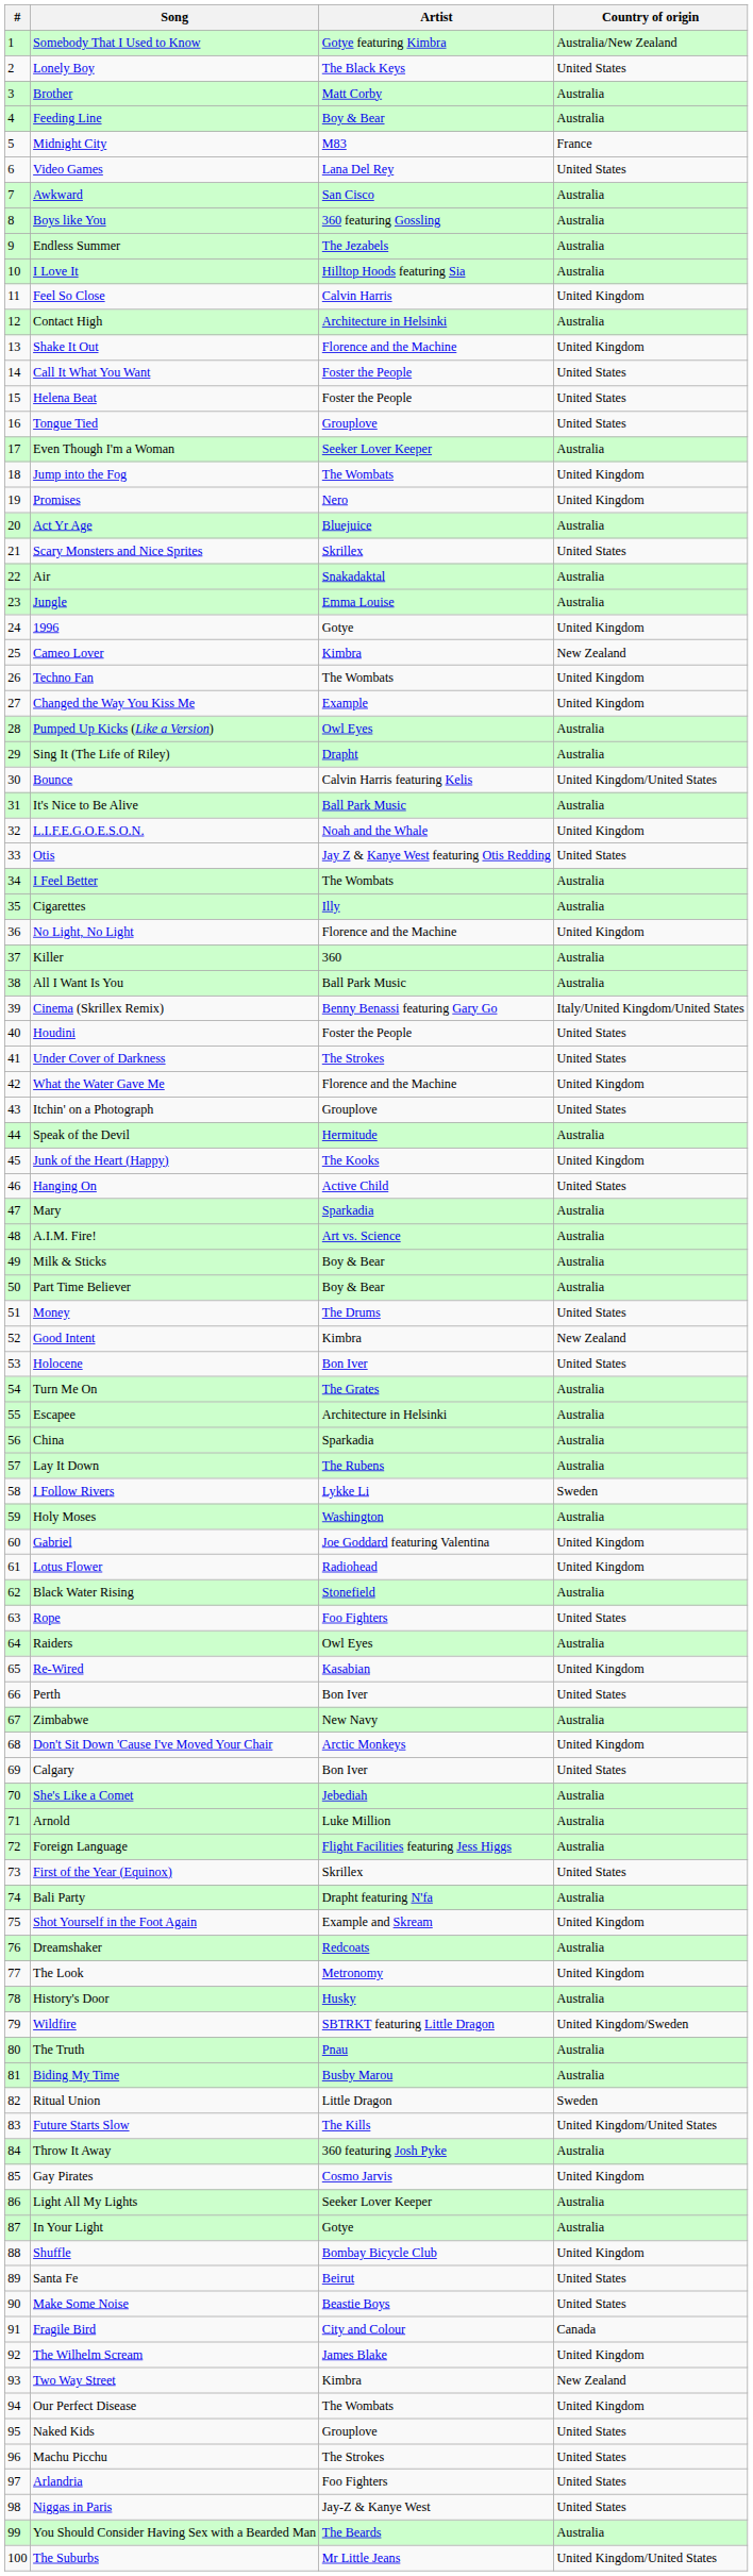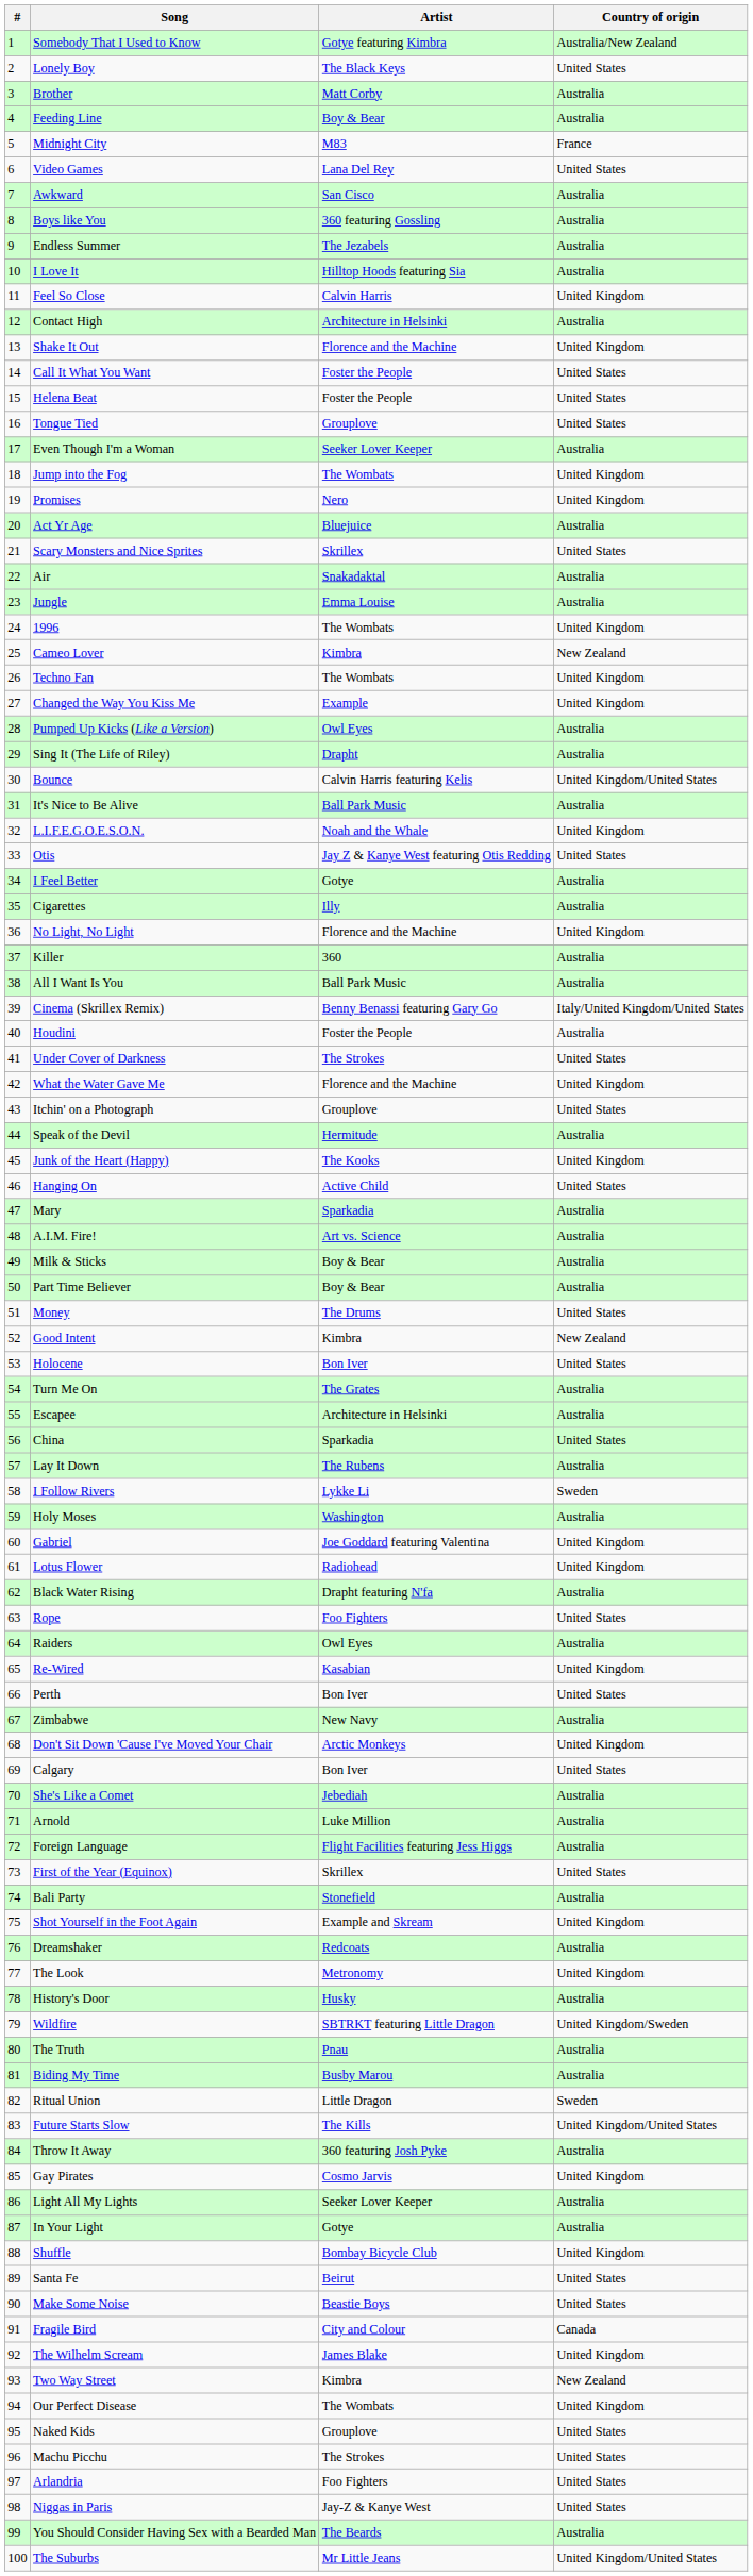1996 | Artist: Gotye -> The Wombats
I Feel Better | Artist: The Wombats -> Gotye
Houdini | Country of origin: United States -> Australia
China | Country of origin: Australia -> United States
Black Water Rising | Artist: Stonefield -> Drapht featuring N'fa
Bali Party | Artist: Drapht featuring N'fa -> Stonefield
